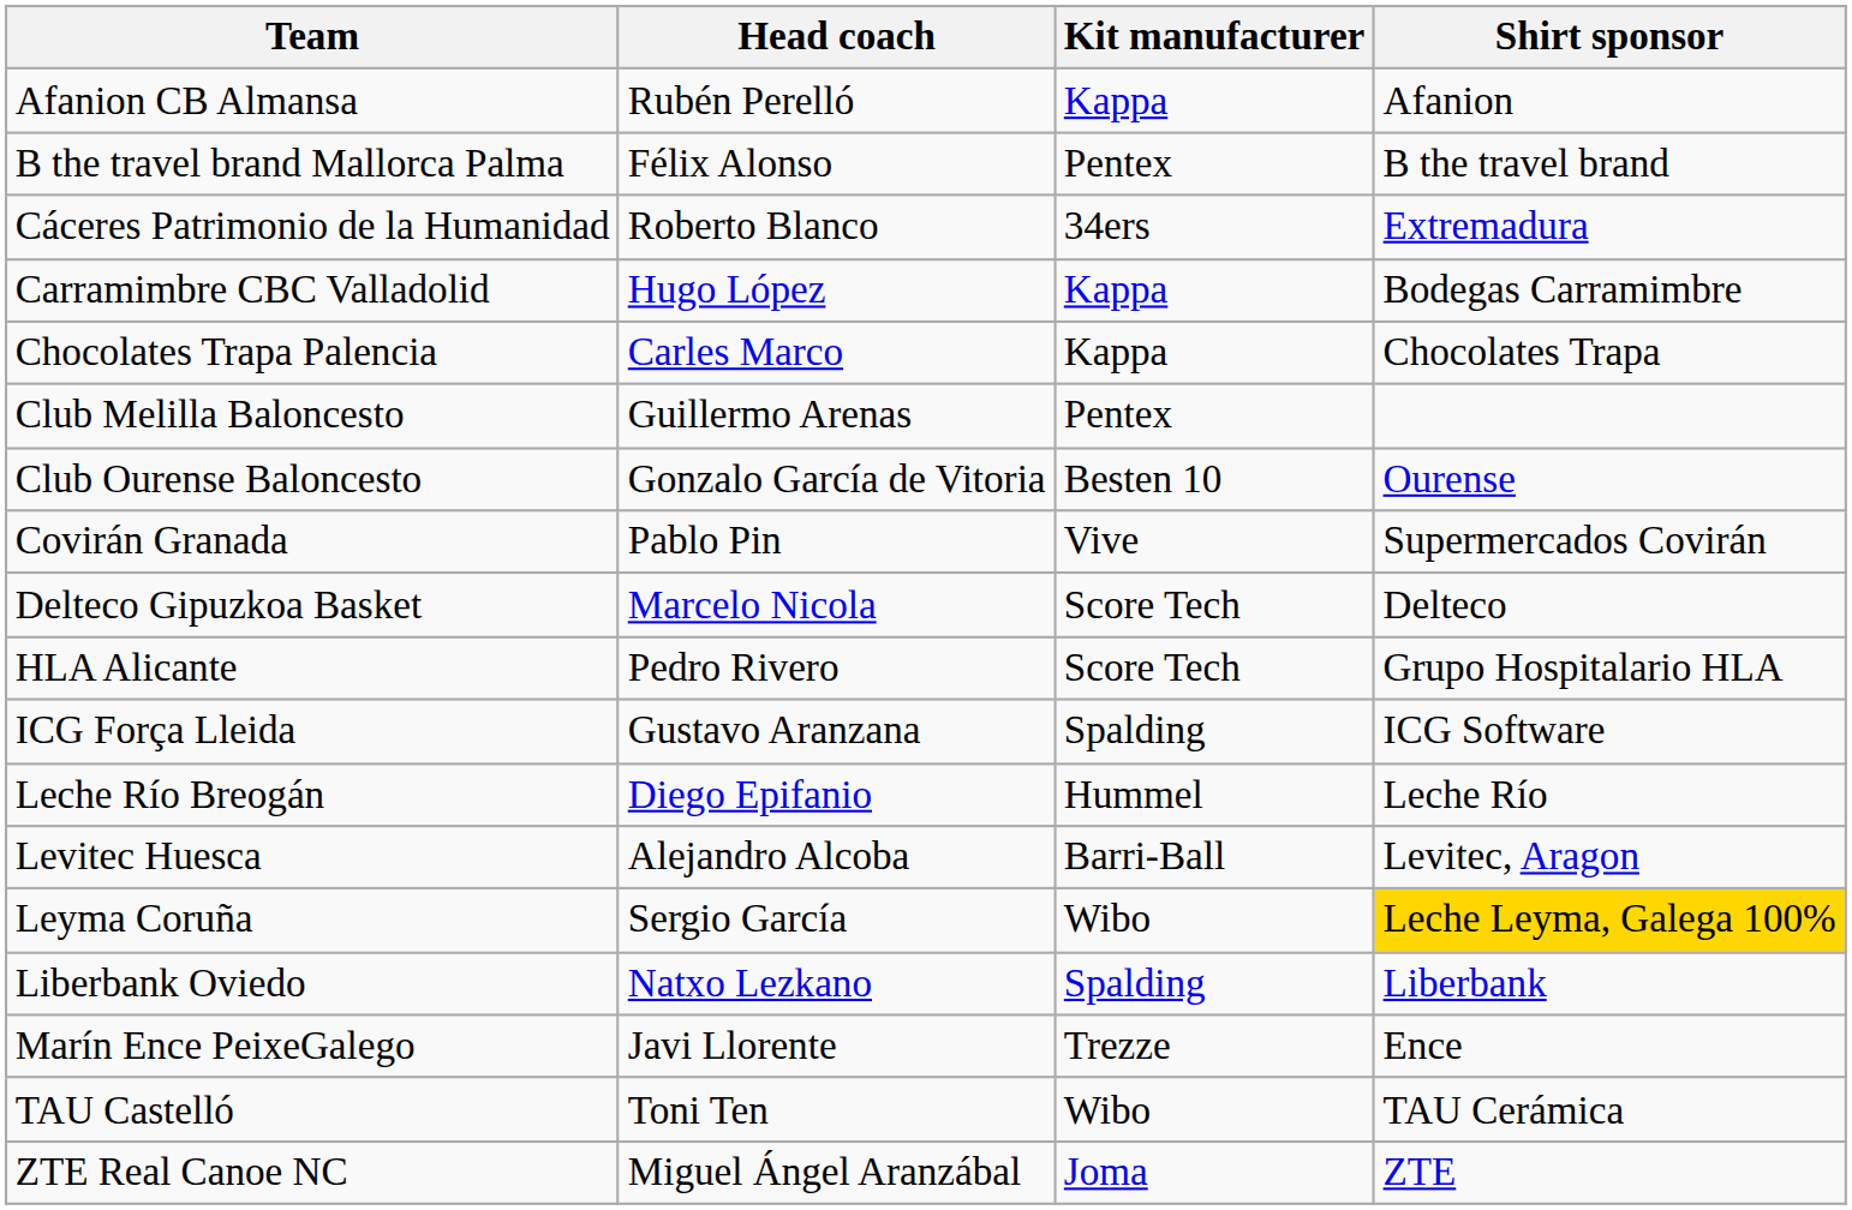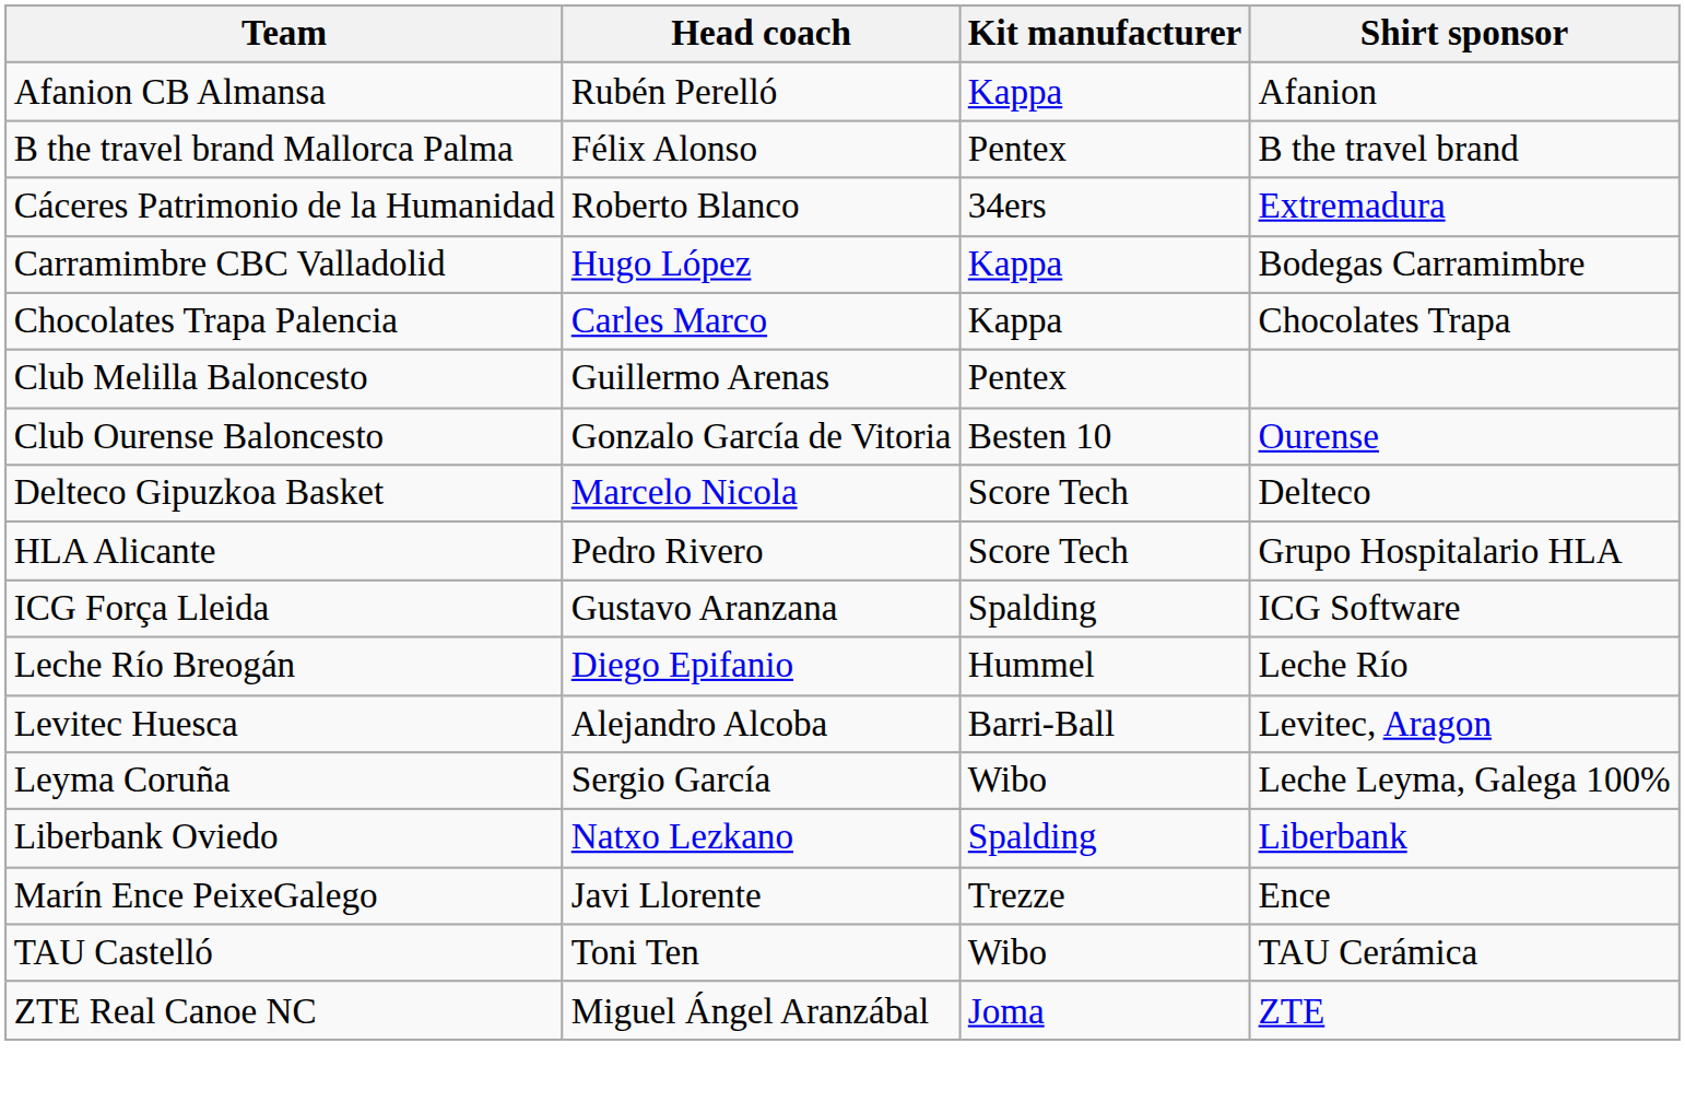- row: Covirán Granada | Pablo Pin | Vive | Supermercados Covirán
Leyma Coruña | Shirt sponsor: gold background -> no background
